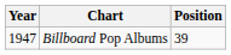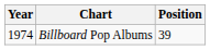Billboard Pop Albums | Year: 1947 -> 1974
